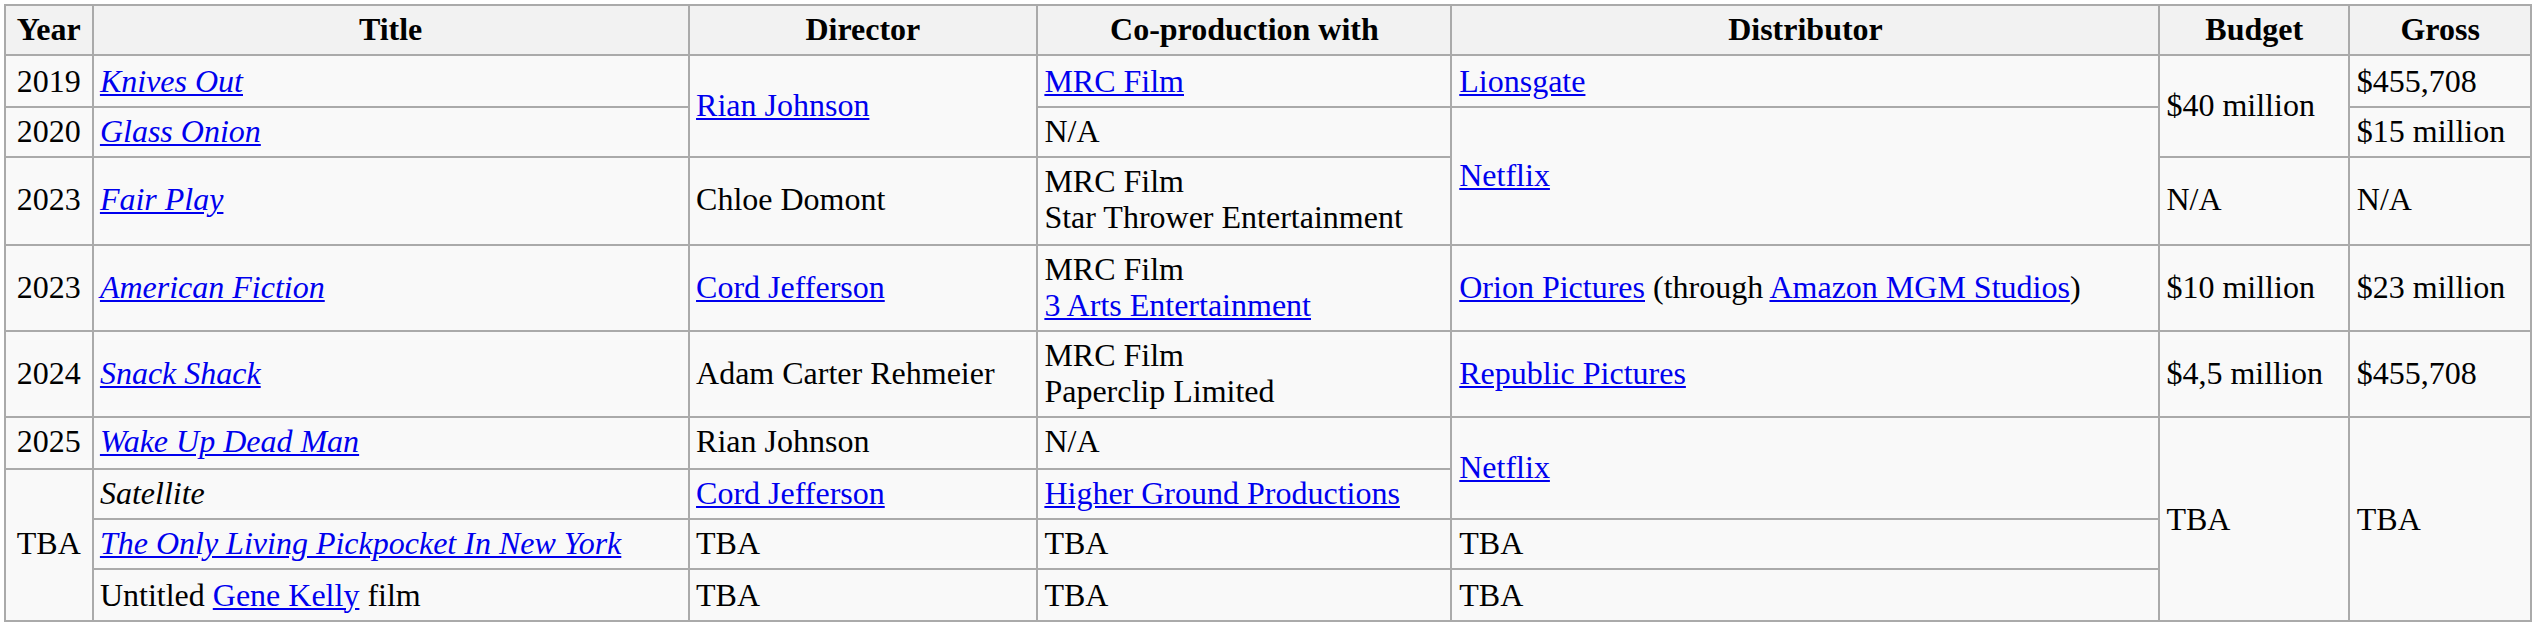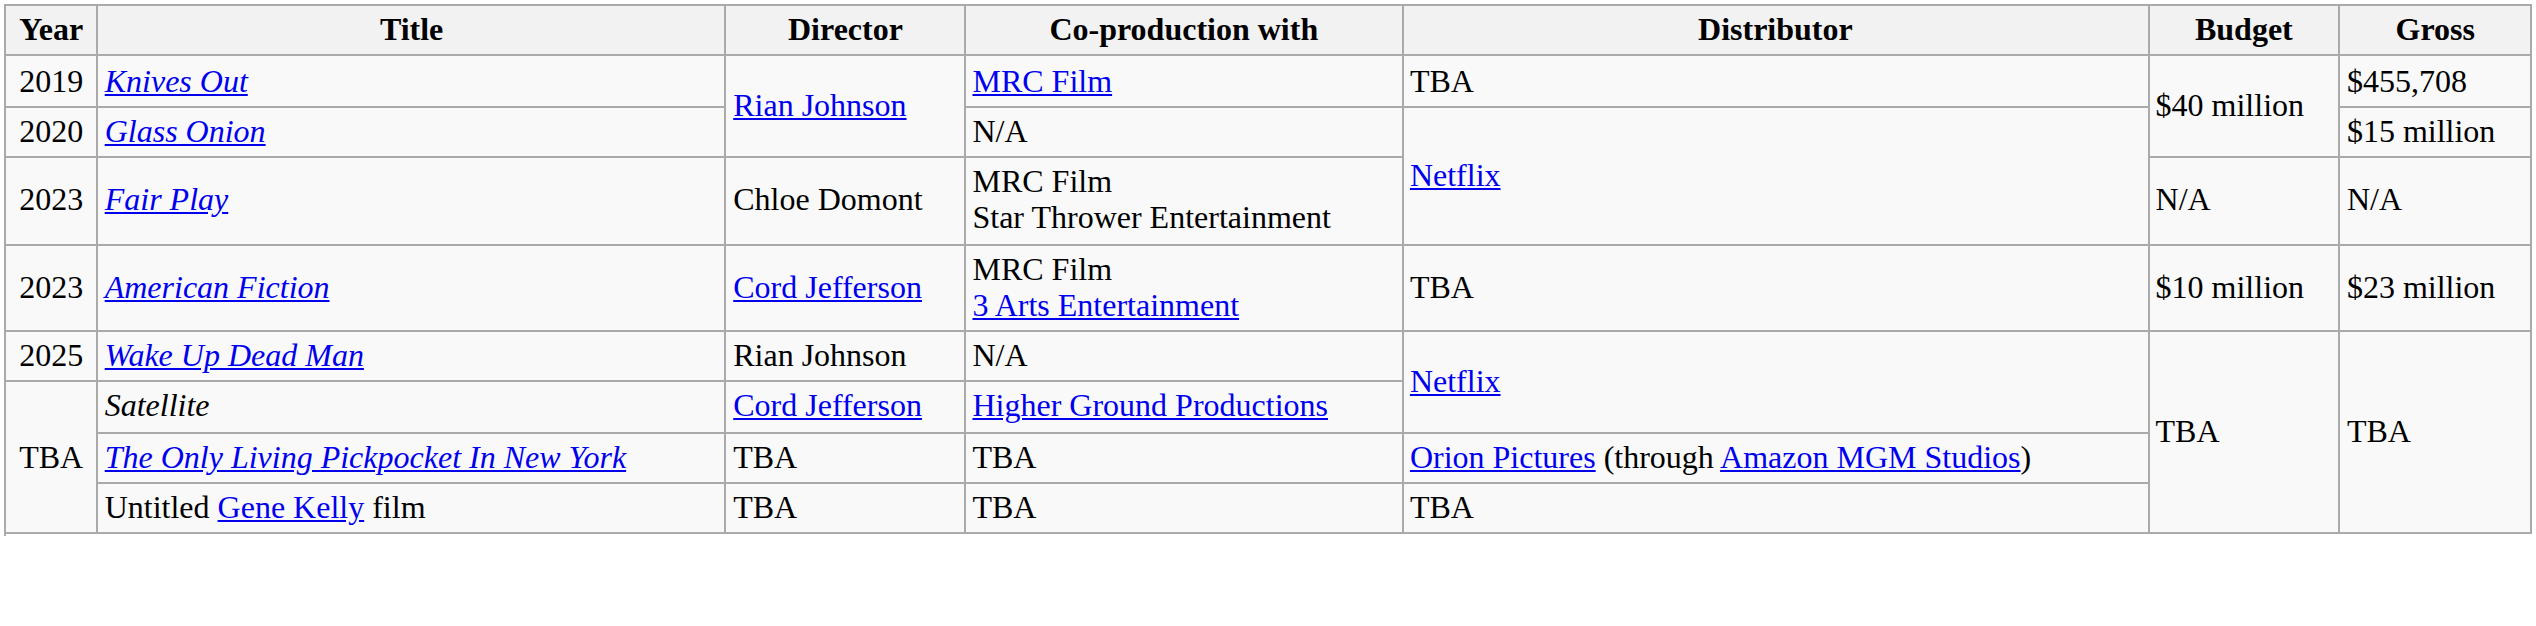Knives Out | Distributor: Lionsgate -> TBA
American Fiction | Distributor: Orion Pictures (through Amazon MGM Studios) -> TBA
- row: 2024 | Snack Shack | Adam Carter Rehmeier | MRC Film Paperclip Limited | Republic Pictures | $4,5 million | $455,708
The Only Living Pickpocket In New York | Distributor: TBA -> Orion Pictures (through Amazon MGM Studios)
